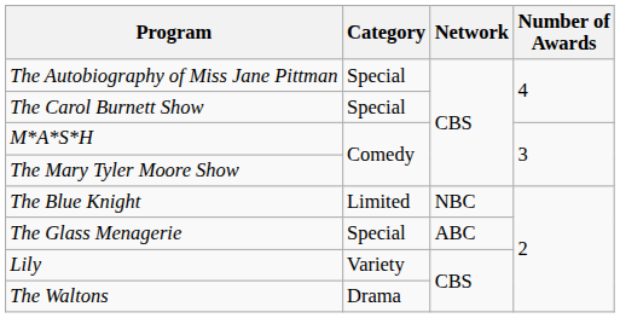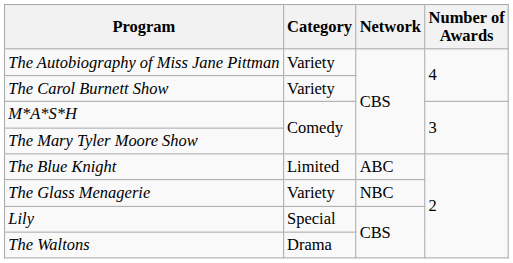The Autobiography of Miss Jane Pittman | Category: Special -> Variety
The Carol Burnett Show | Category: Special -> Variety
The Blue Knight | Network: NBC -> ABC
The Glass Menagerie | Category: Special -> Variety
The Glass Menagerie | Network: ABC -> NBC
Lily | Category: Variety -> Special
